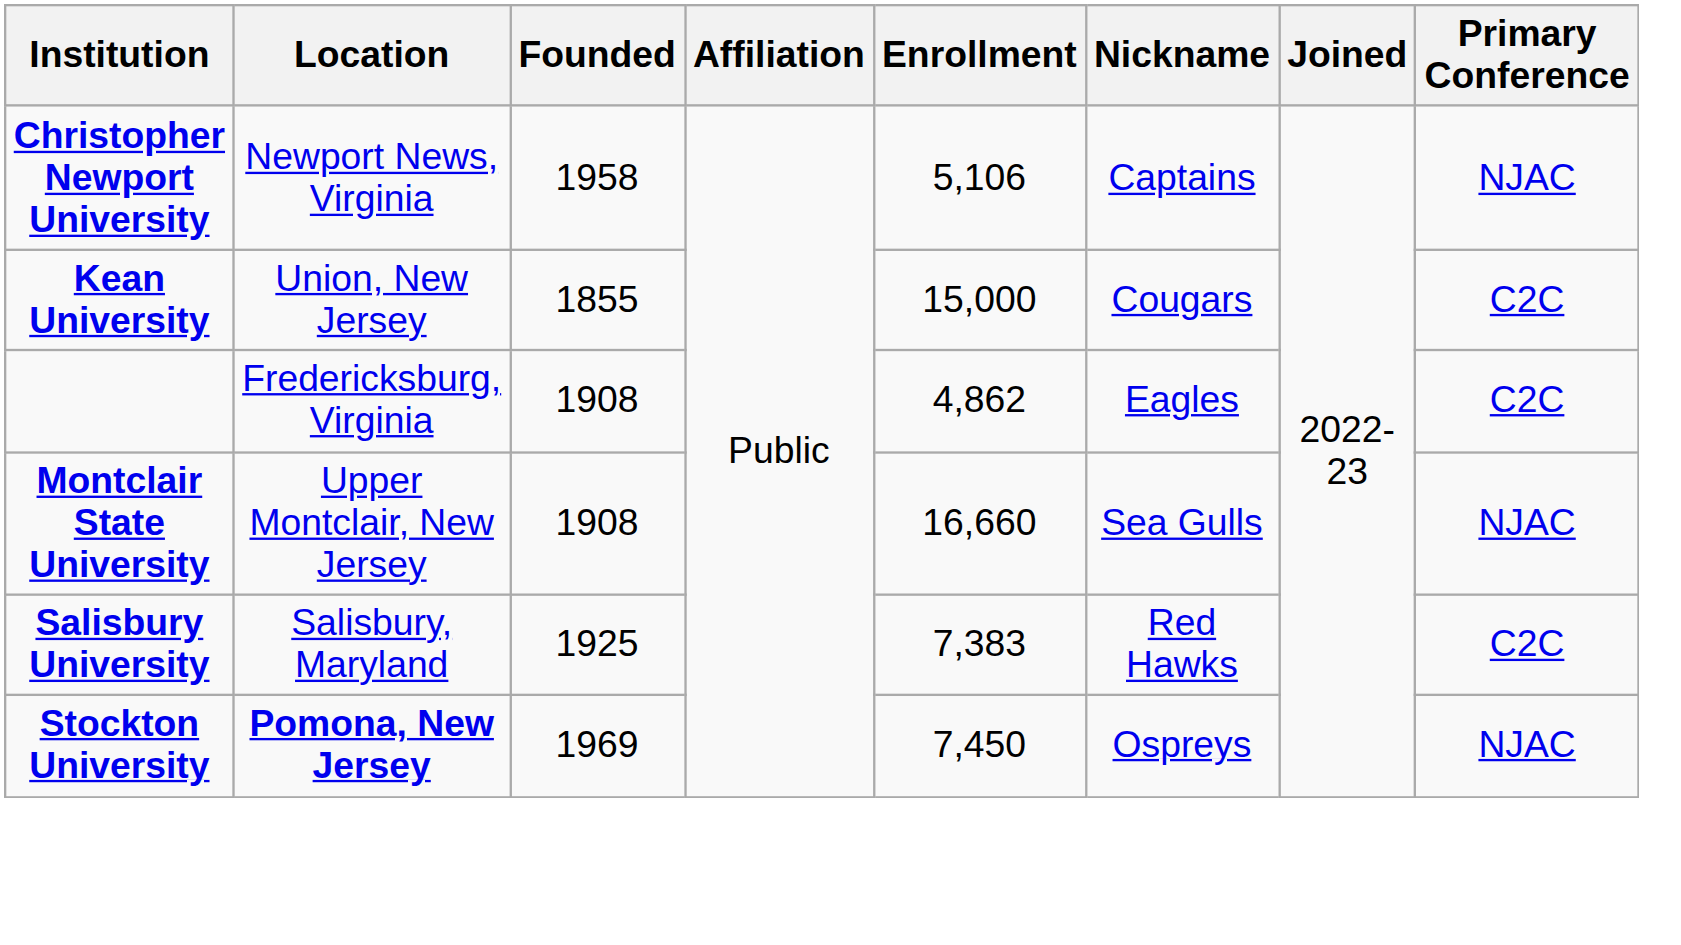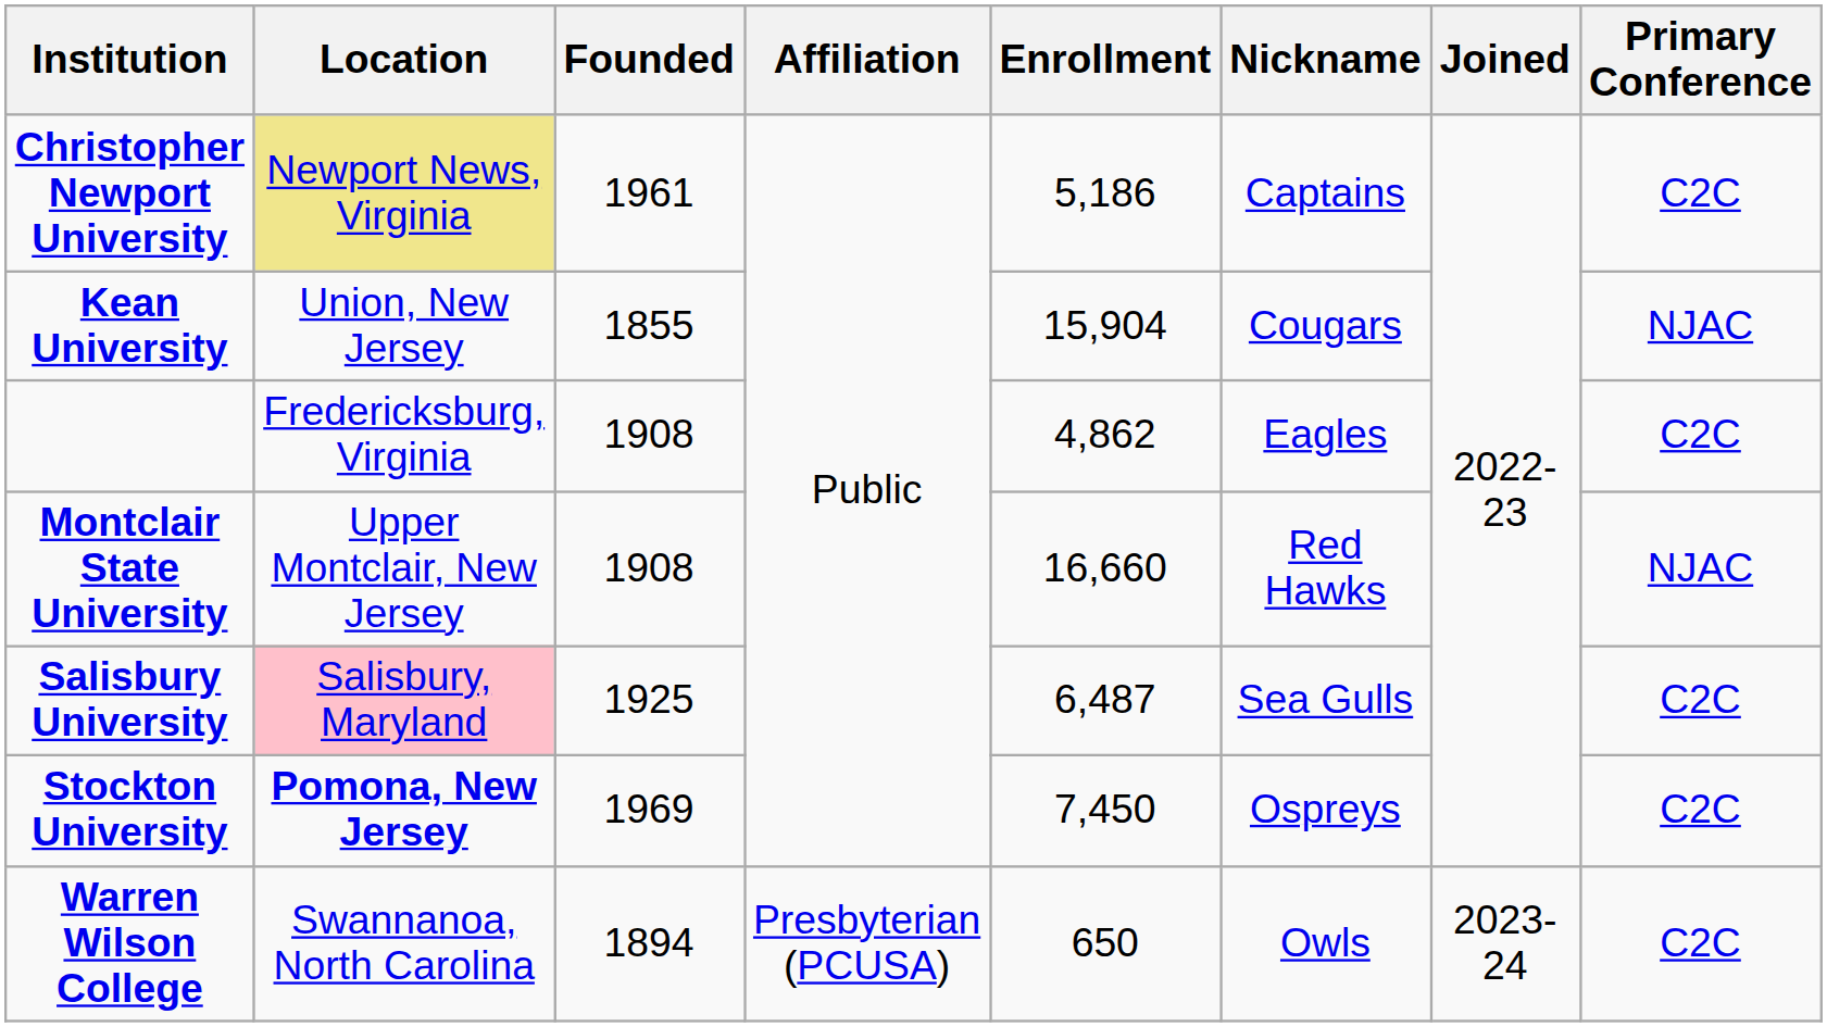Christopher Newport University | Location: no background -> khaki background
Christopher Newport University | Founded: 1958 -> 1961
Christopher Newport University | Enrollment: 5,106 -> 5,186
Christopher Newport University | Primary Conference: NJAC -> C2C
Kean University | Enrollment: 15,000 -> 15,904
Kean University | Primary Conference: C2C -> NJAC
Montclair State University | Nickname: Sea Gulls -> Red Hawks
Salisbury University | Location: no background -> pink background
Salisbury University | Enrollment: 7,383 -> 6,487
Salisbury University | Nickname: Red Hawks -> Sea Gulls
Stockton University | Primary Conference: NJAC -> C2C
+ row: Warren Wilson College | Swannanoa, North Carolina | 1894 | Presbyterian (PCUSA) | 650 | Owls | 2023-24 | C2C
